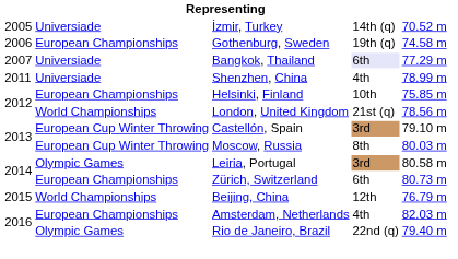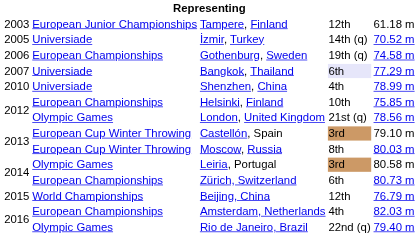+ row: 2003 | European Junior Championships | Tampere, Finland | 12th | 61.18 m
Shenzhen, China | column 1: 2011 -> 2010
London, United Kingdom | column 2: World Championships -> Olympic Games
